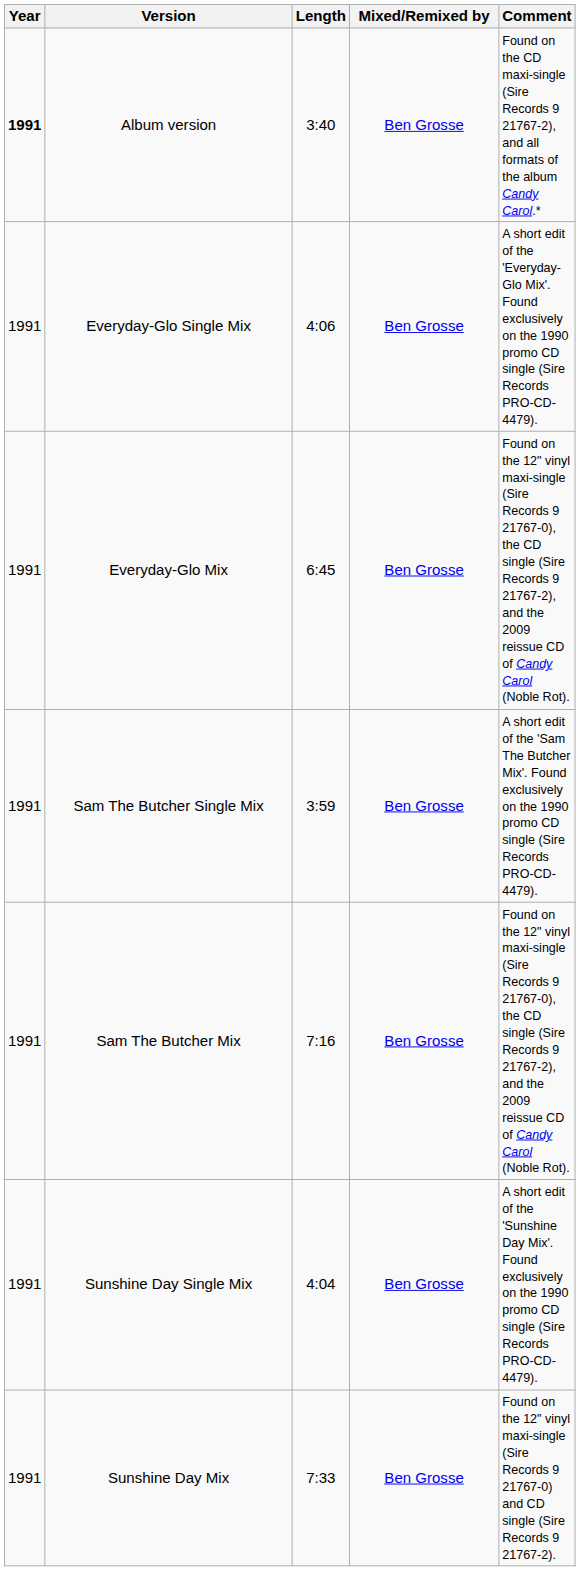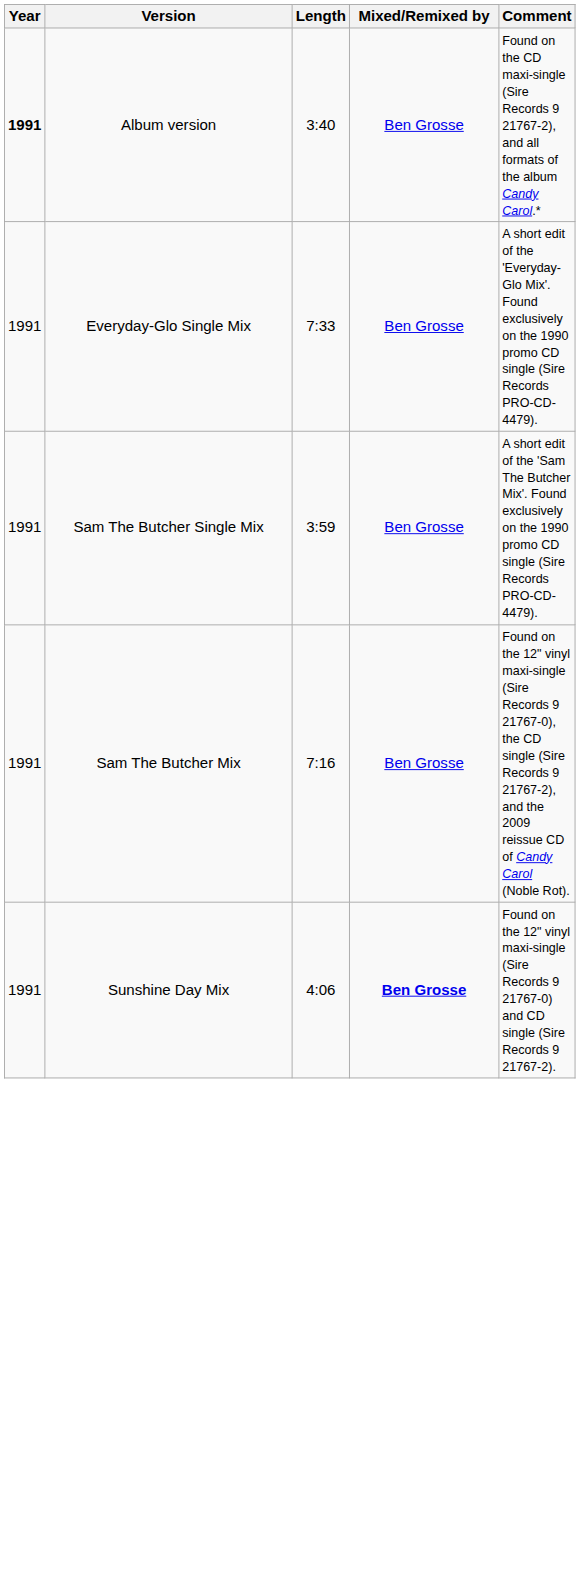Everyday-Glo Single Mix | Length: 4:06 -> 7:33
- row: 1991 | Everyday-Glo Mix | 6:45 | Ben Grosse | Found on the 12" vinyl maxi-single (Sire Records 9 21767-0), the CD single (Sire Records 9 21767-2), and the 2009 reissue CD of Candy Carol (Noble Rot).
- row: 1991 | Sunshine Day Single Mix | 4:04 | Ben Grosse | A short edit of the 'Sunshine Day Mix'. Found exclusively on the 1990 promo CD single (Sire Records PRO-CD-4479).
Sunshine Day Mix | Length: 7:33 -> 4:06
Sunshine Day Mix | Mixed/Remixed by: normal -> bold
